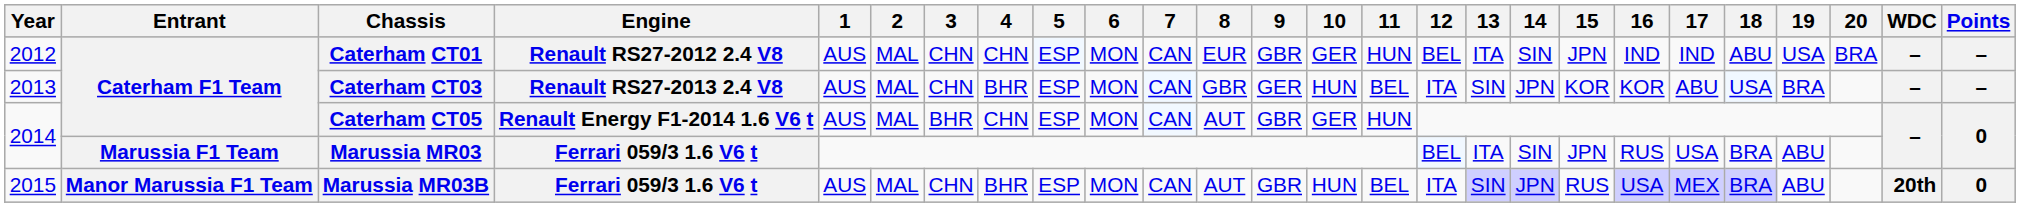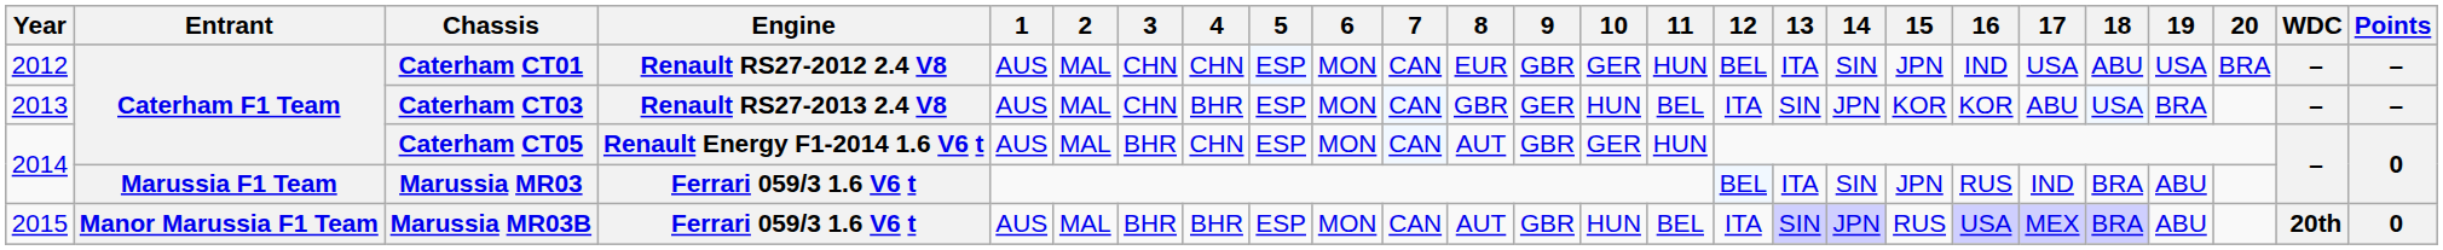Caterham CT01 | 17: IND -> USA
Marussia MR03 | 17: USA -> IND
Marussia MR03B | 3: CHN -> BHR
